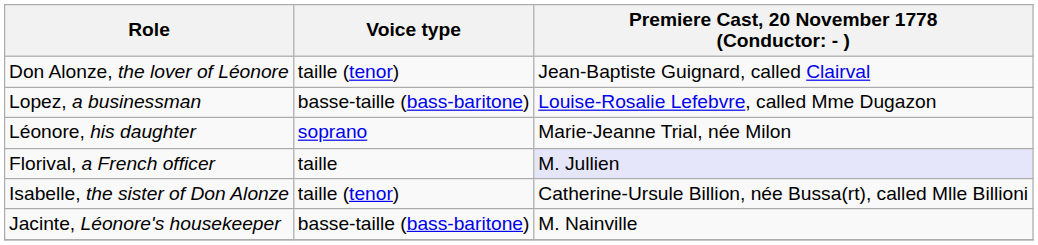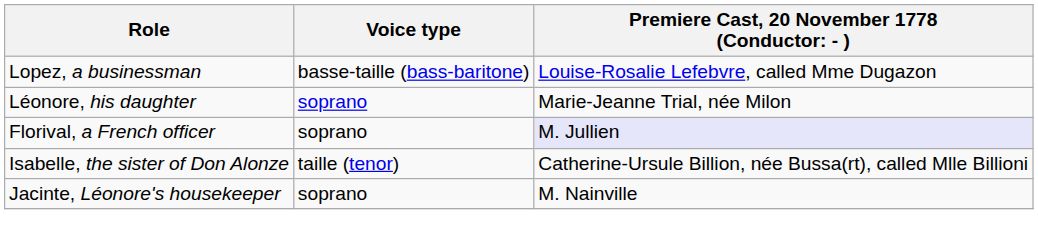- row: Don Alonze, the lover of Léonore | taille (tenor) | Jean-Baptiste Guignard, called Clairval
Florival, a French officer | Voice type: taille -> soprano
Jacinte, Léonore's housekeeper | Voice type: basse-taille (bass-baritone) -> soprano
